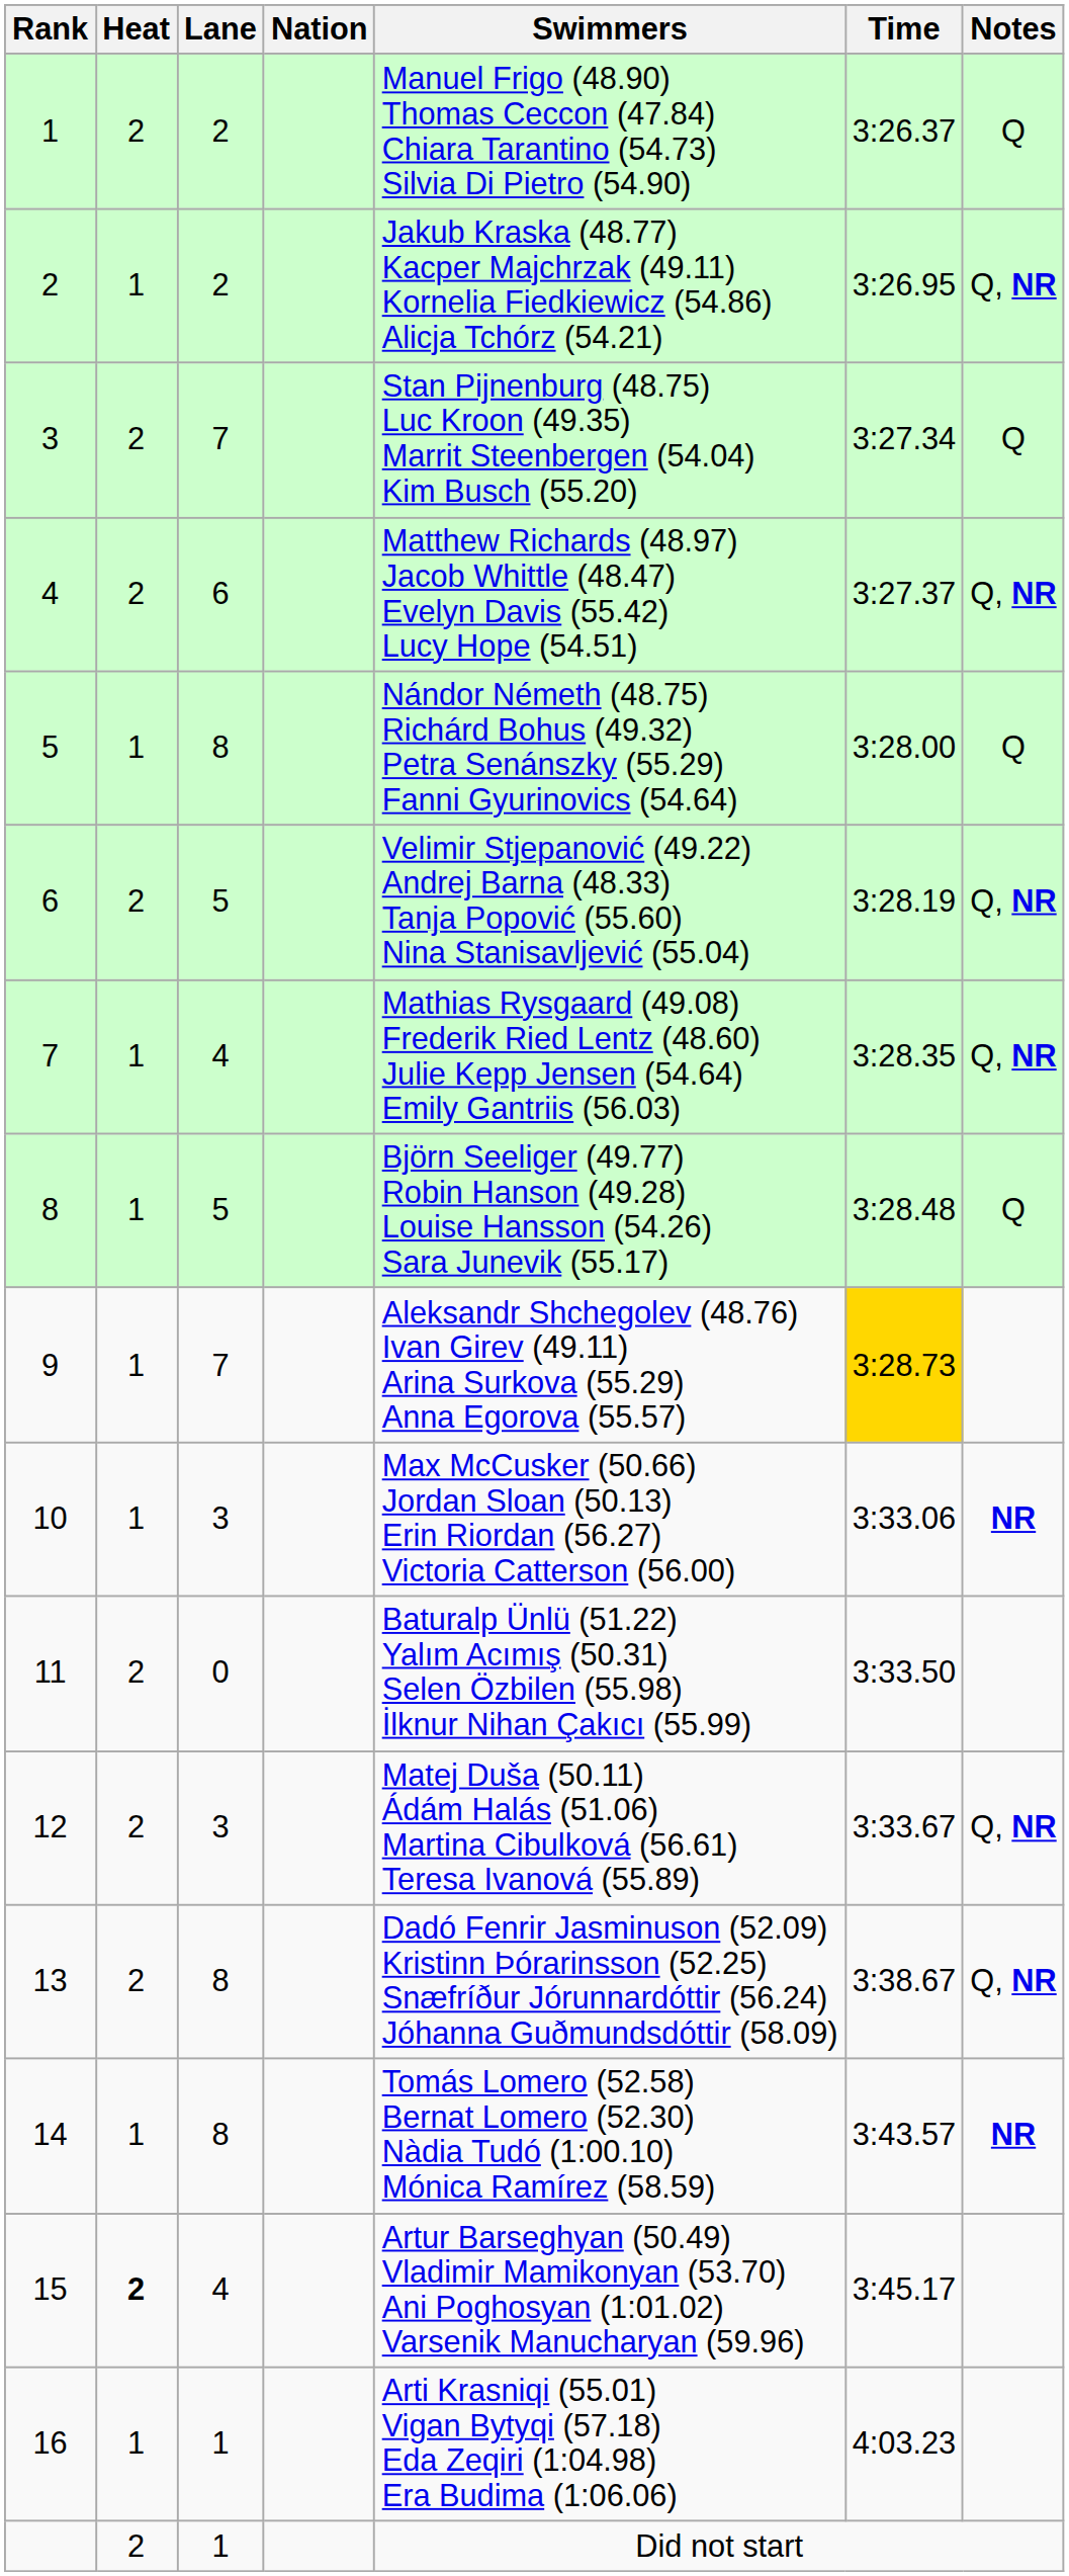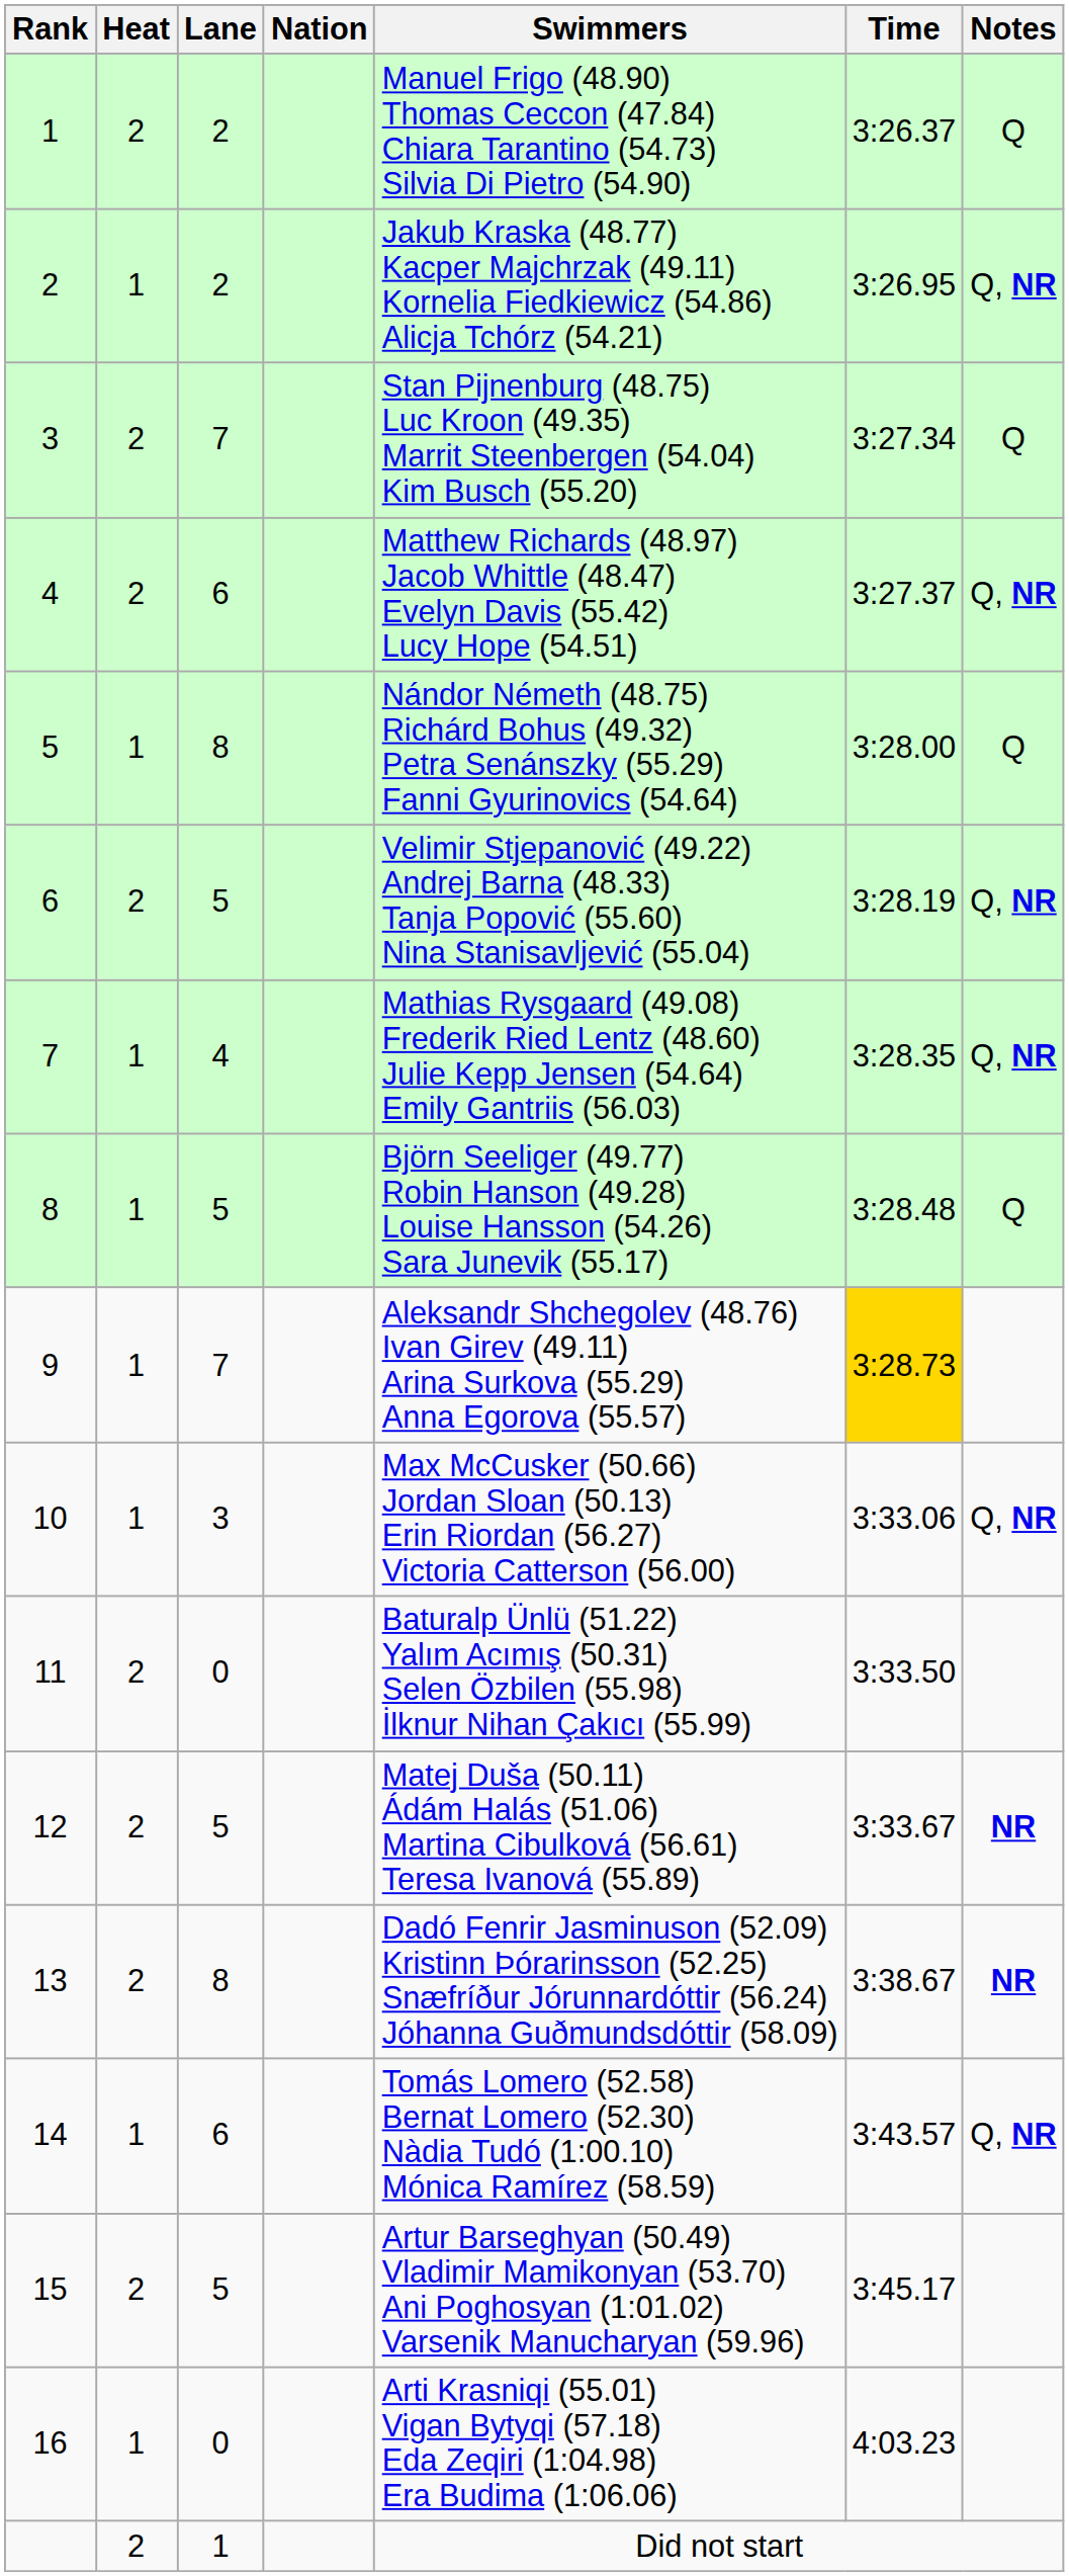10 | Notes: NR -> Q, NR
12 | Lane: 3 -> 5
12 | Notes: Q, NR -> NR
13 | Notes: Q, NR -> NR
14 | Lane: 8 -> 6
14 | Notes: NR -> Q, NR
15 | Heat: bold -> normal
15 | Lane: 4 -> 5
16 | Lane: 1 -> 0
